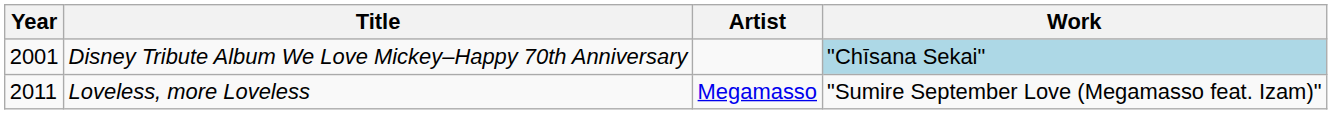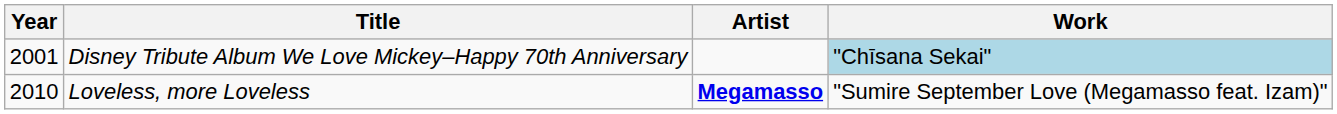Loveless, more Loveless | Year: 2011 -> 2010
Loveless, more Loveless | Artist: normal -> bold
